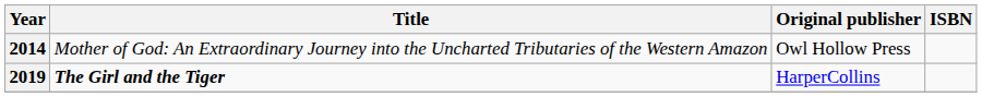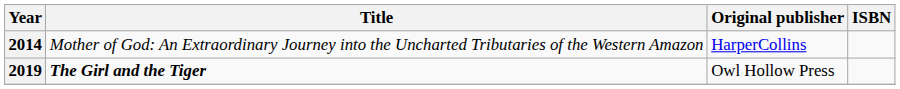2014 | Original publisher: Owl Hollow Press -> HarperCollins
2019 | Original publisher: HarperCollins -> Owl Hollow Press
